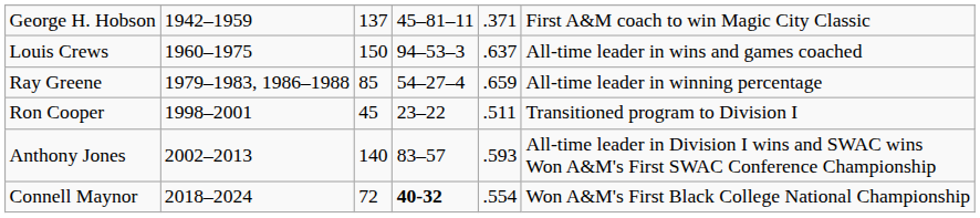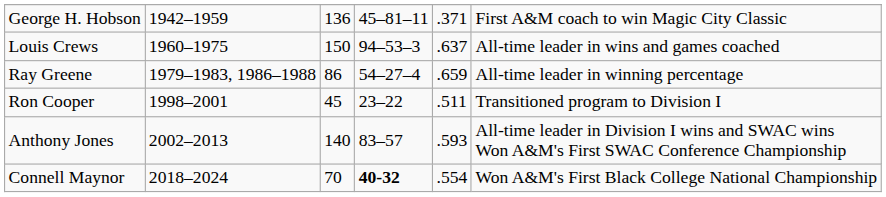George H. Hobson | column 3: 137 -> 136
Ray Greene | column 3: 85 -> 86
Connell Maynor | column 3: 72 -> 70
